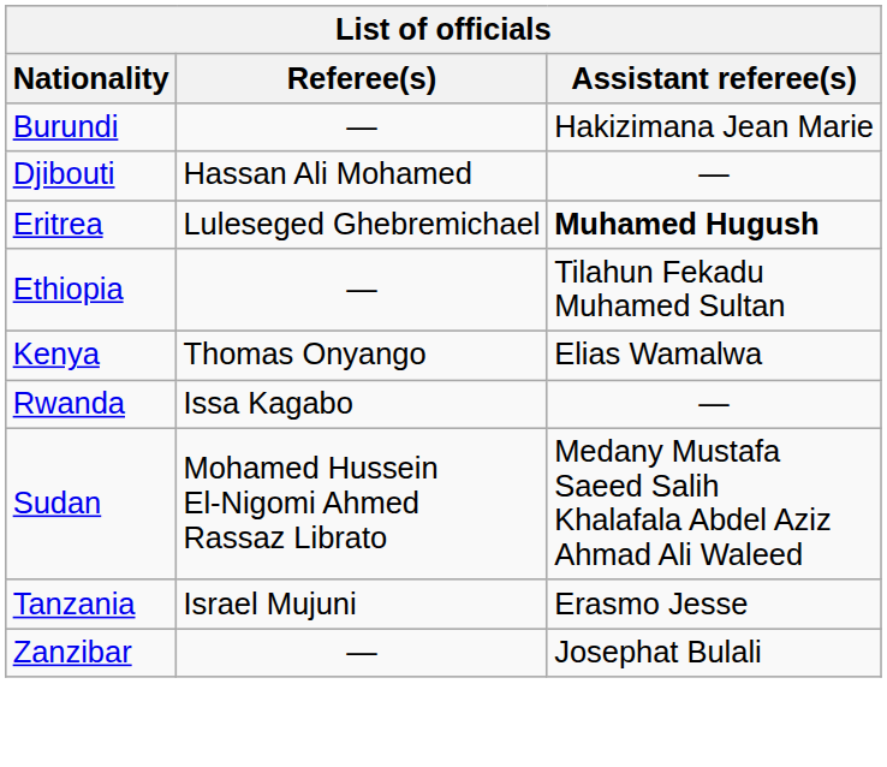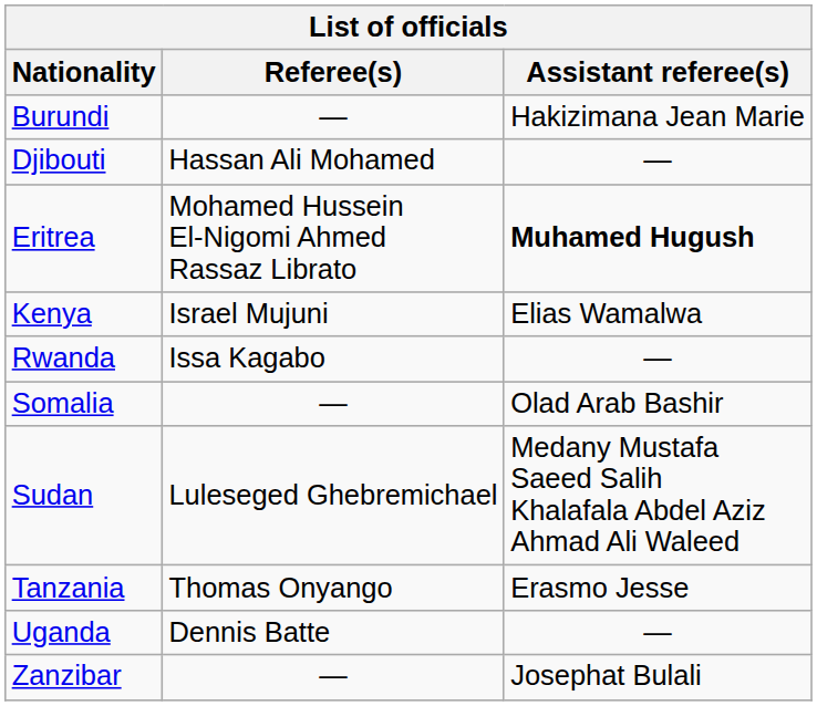Eritrea | Referee(s): Luleseged Ghebremichael -> Mohamed Hussein El-Nigomi Ahmed Rassaz Librato
- row: Ethiopia | — | Tilahun Fekadu Muhamed Sultan
Kenya | Referee(s): Thomas Onyango -> Israel Mujuni
+ row: Somalia | — | Olad Arab Bashir
Sudan | Referee(s): Mohamed Hussein El-Nigomi Ahmed Rassaz Librato -> Luleseged Ghebremichael
Tanzania | Referee(s): Israel Mujuni -> Thomas Onyango
+ row: Uganda | Dennis Batte | —
